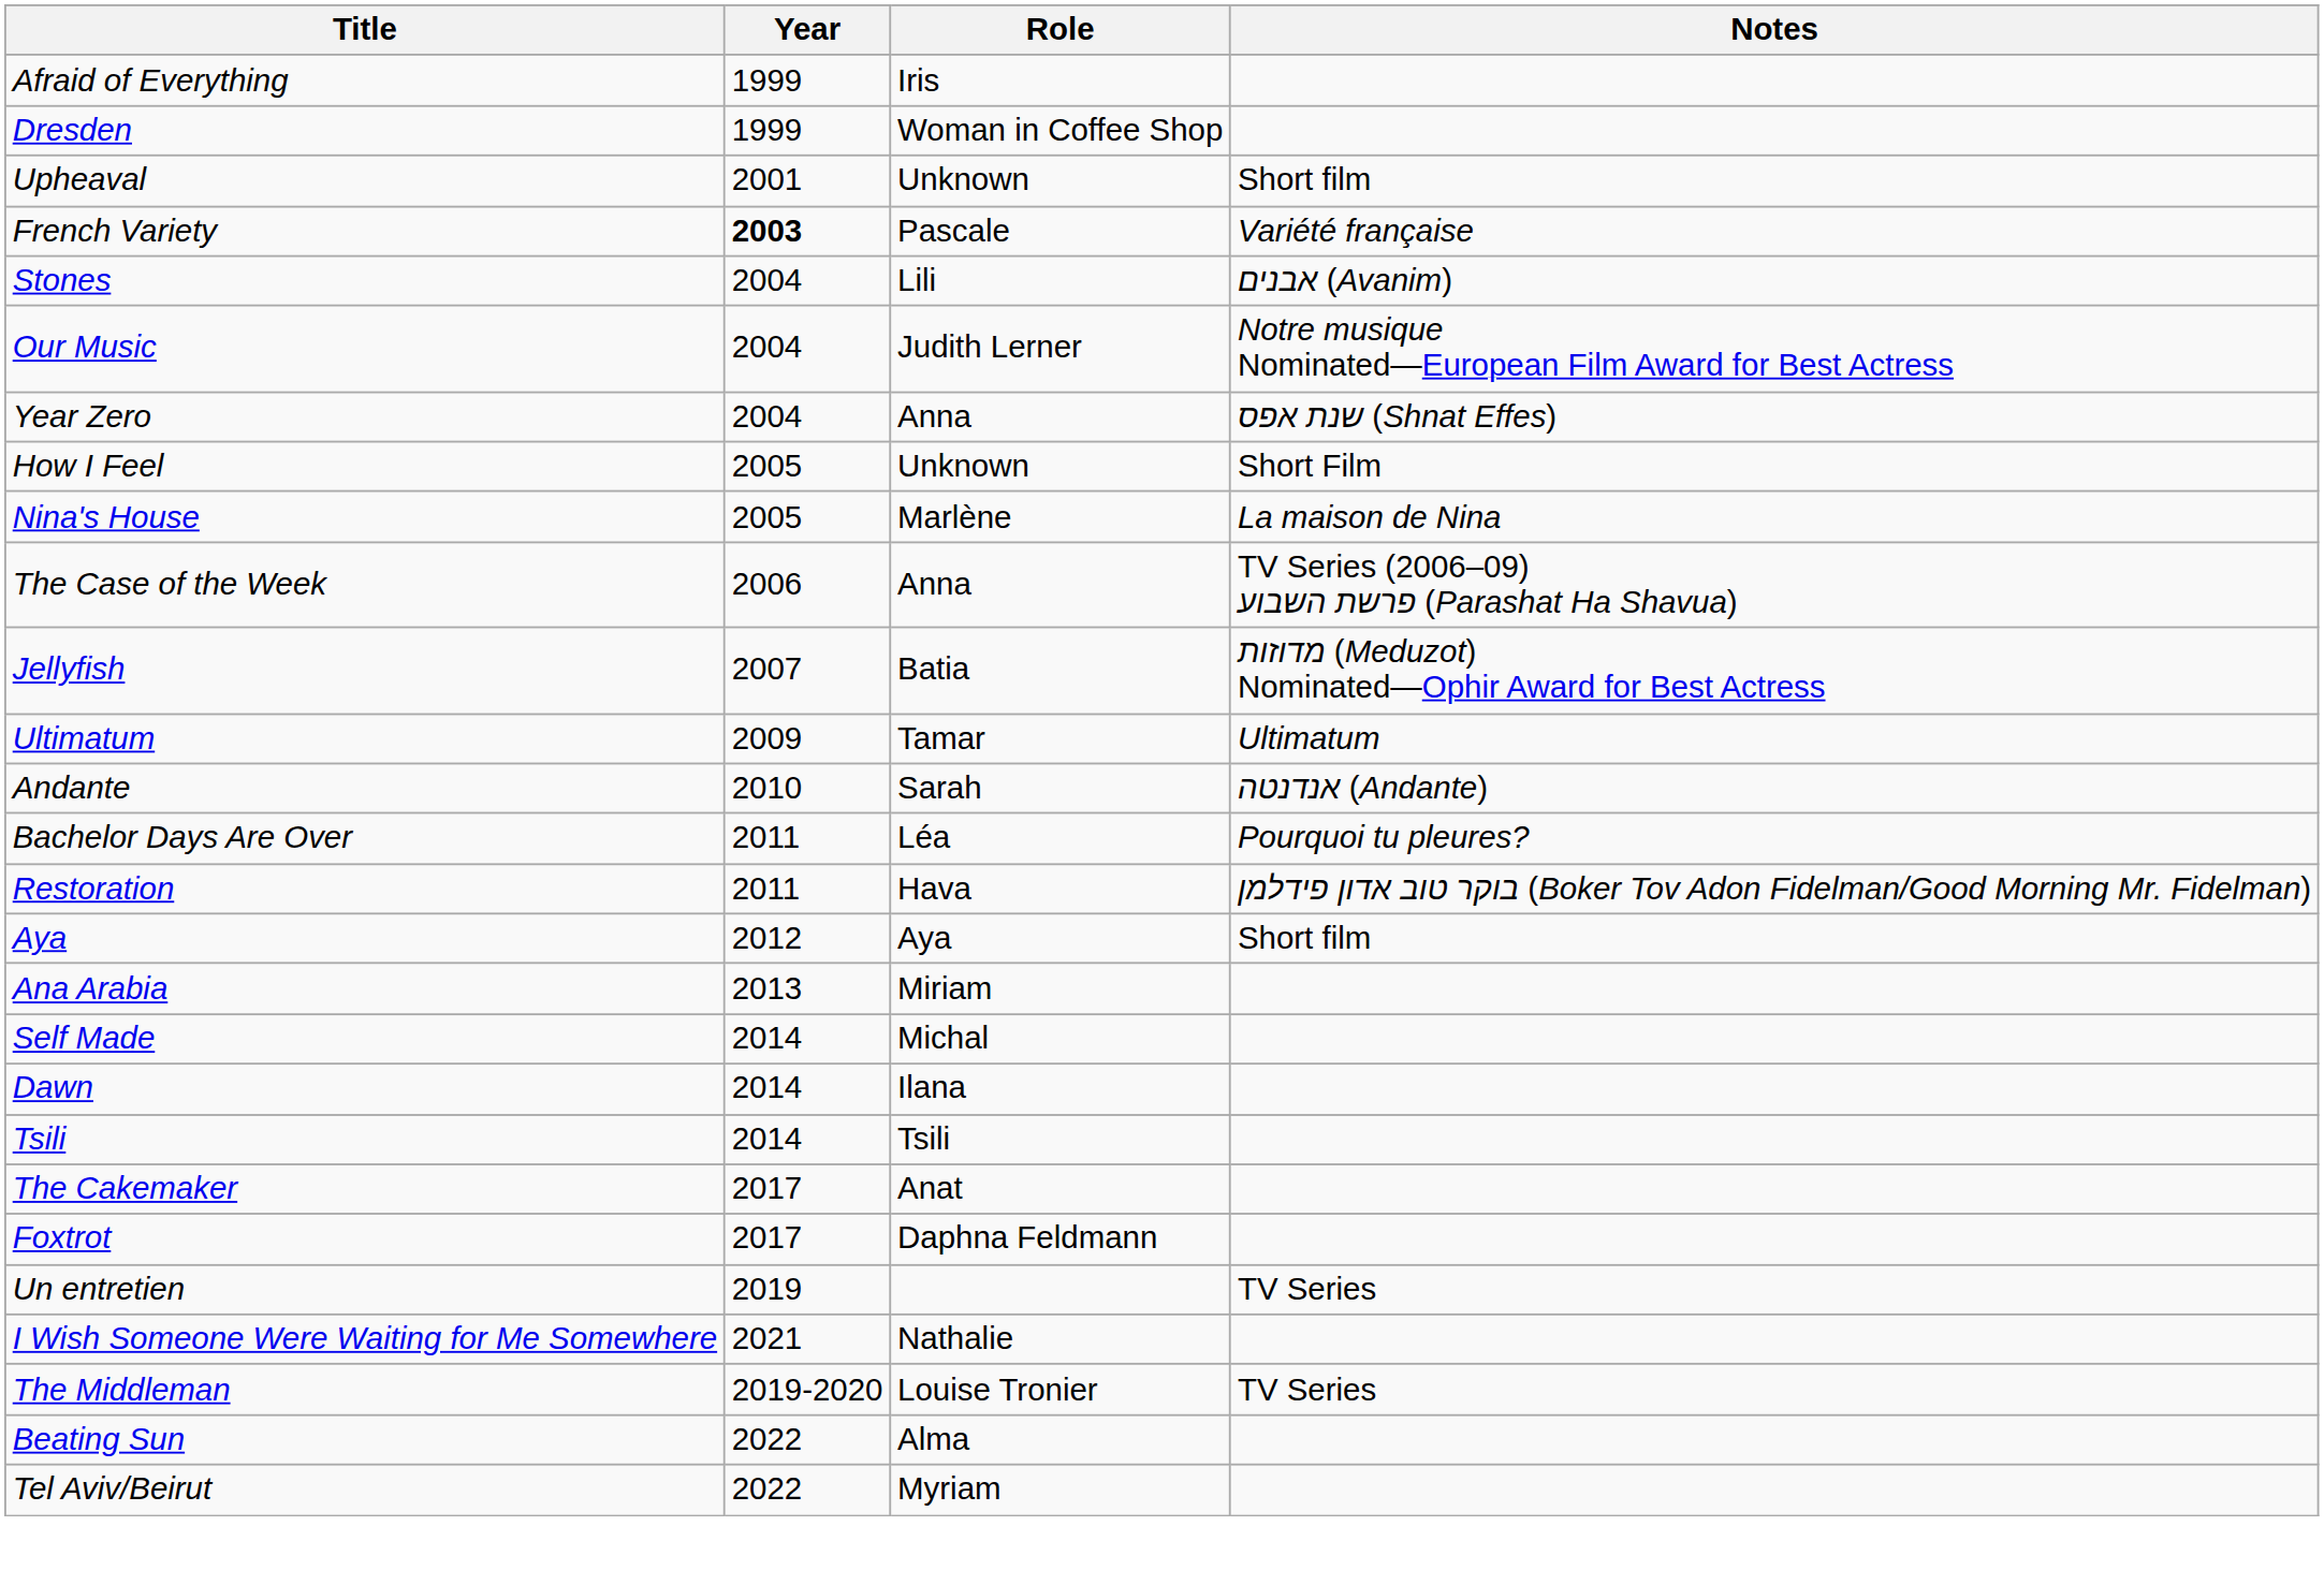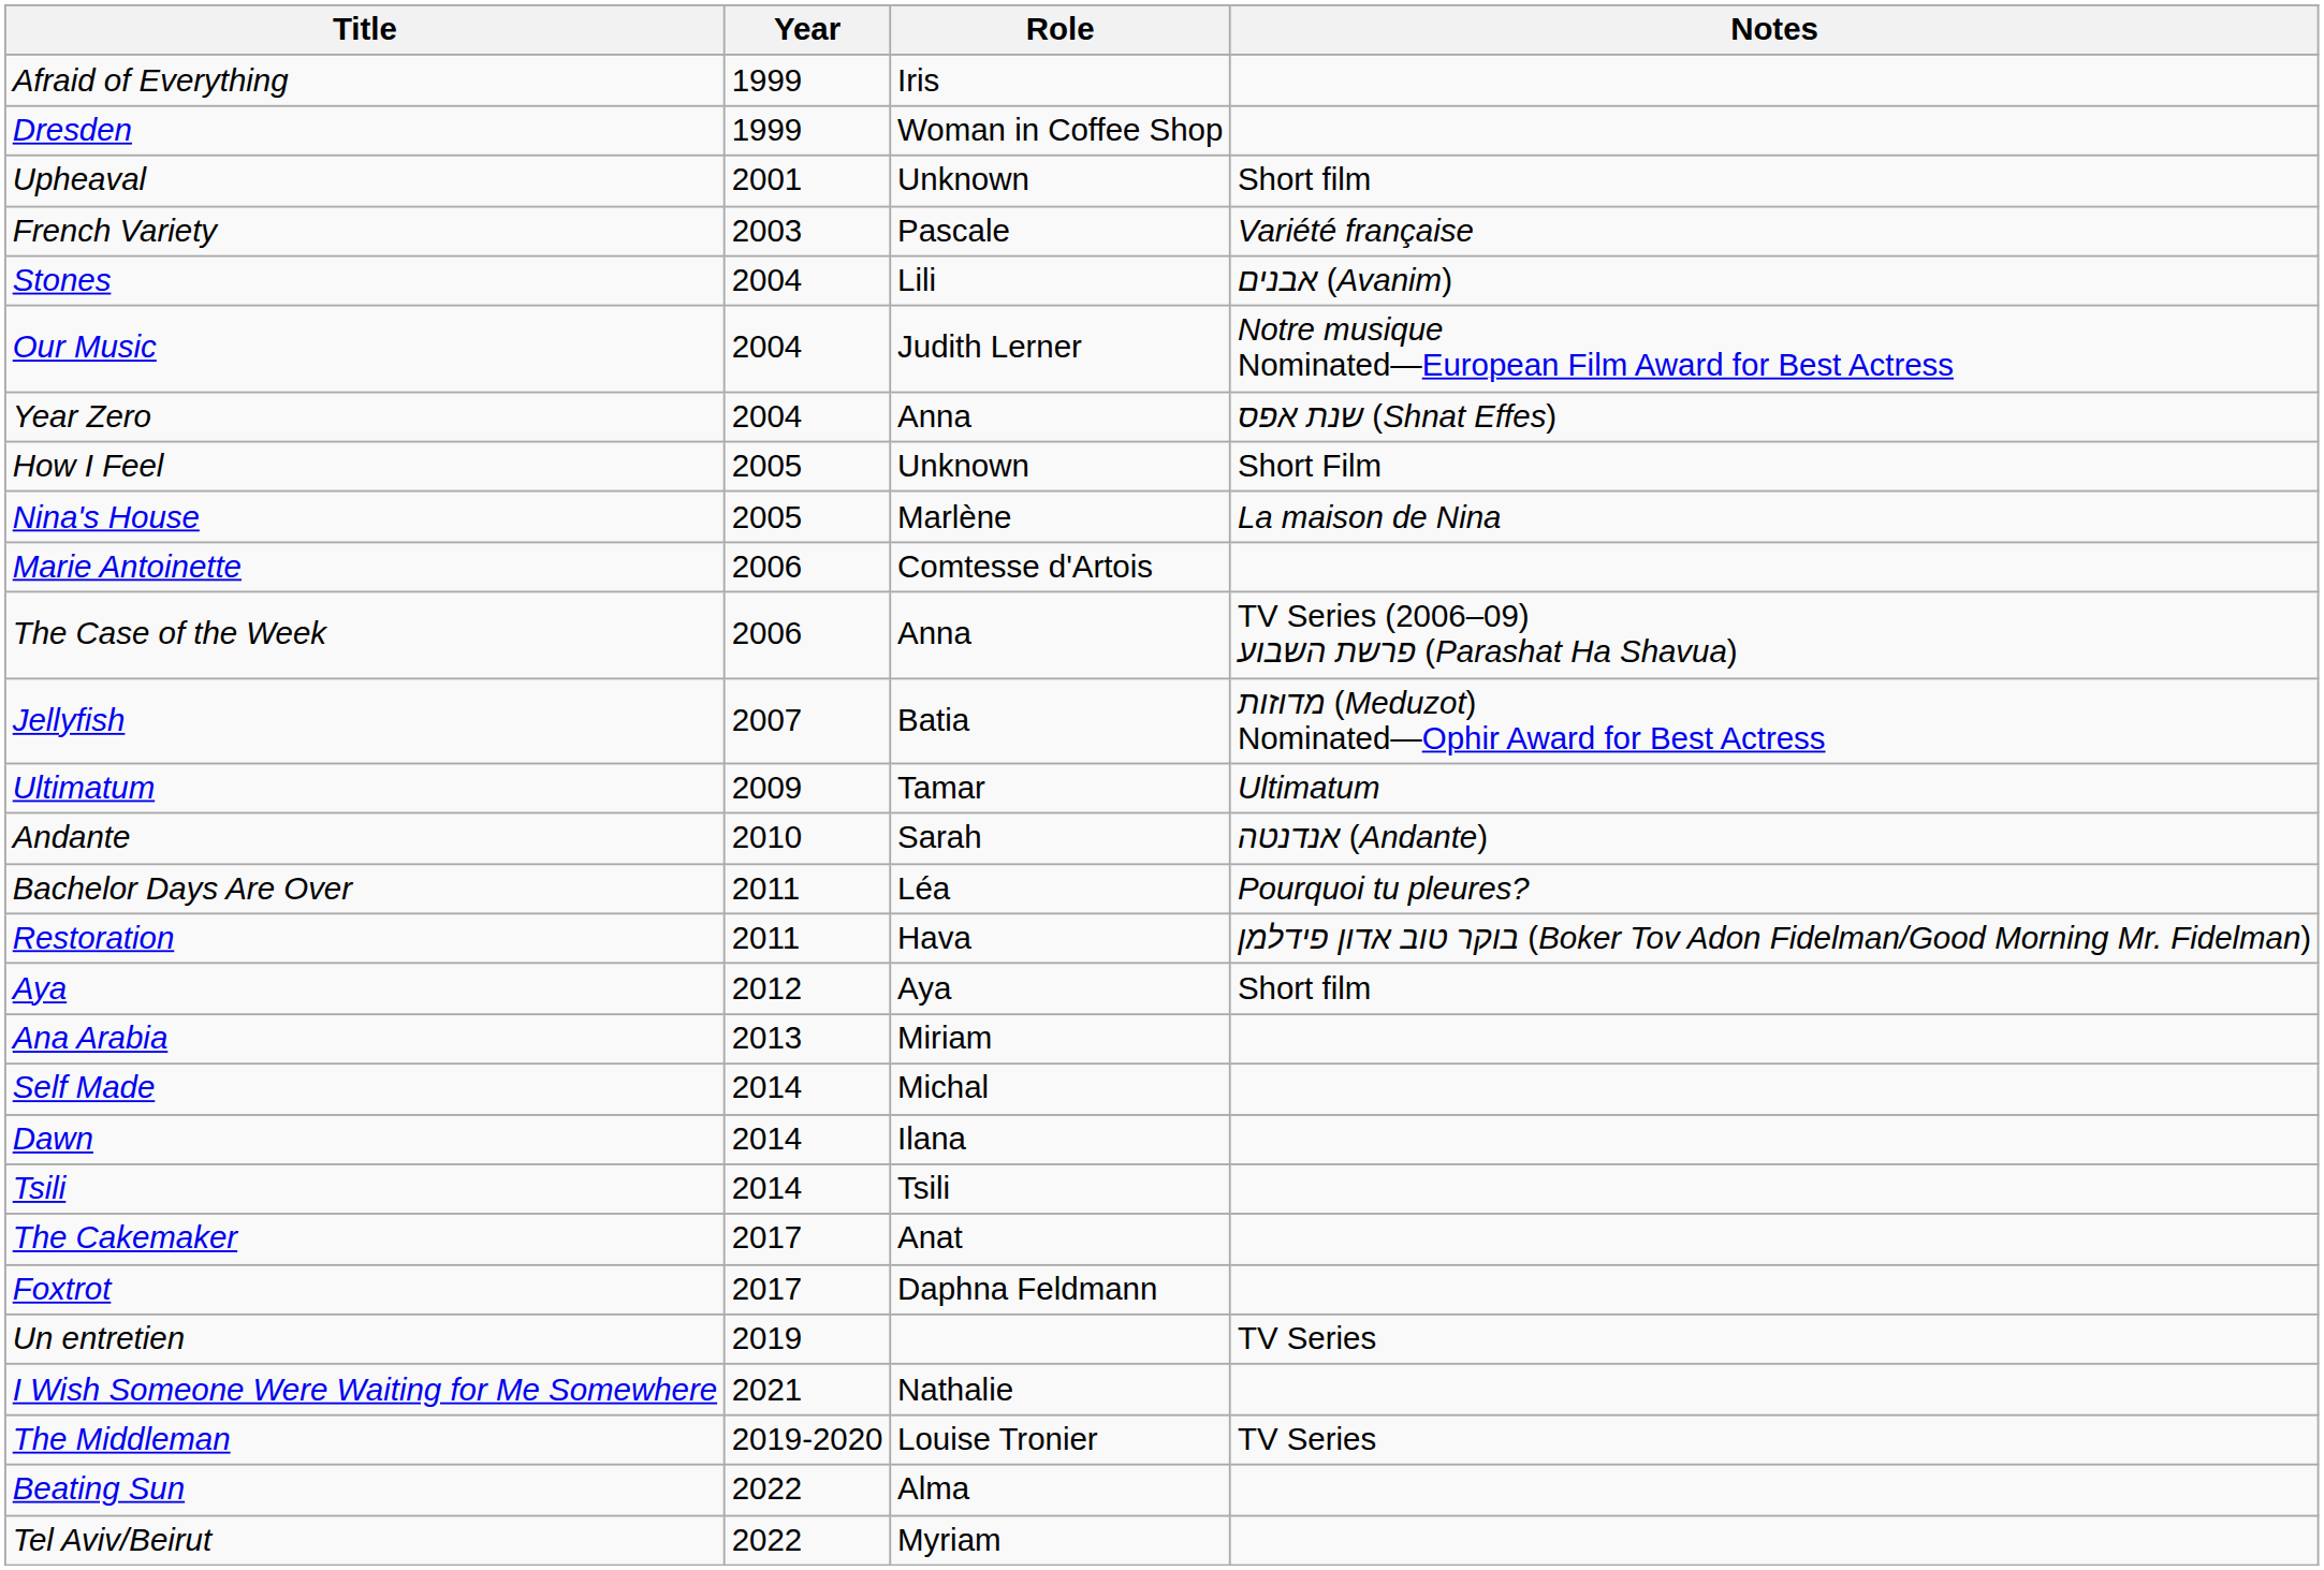French Variety | Year: bold -> normal
+ row: Marie Antoinette | 2006 | Comtesse d'Artois
